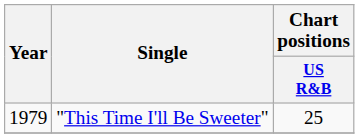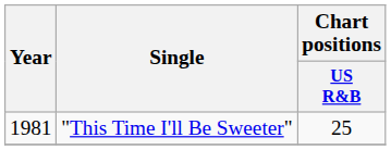"This Time I'll Be Sweeter" | Year: 1979 -> 1981
